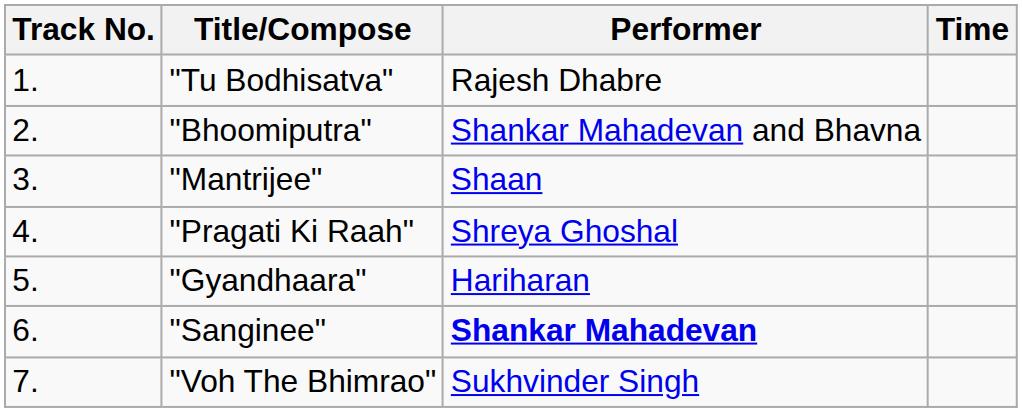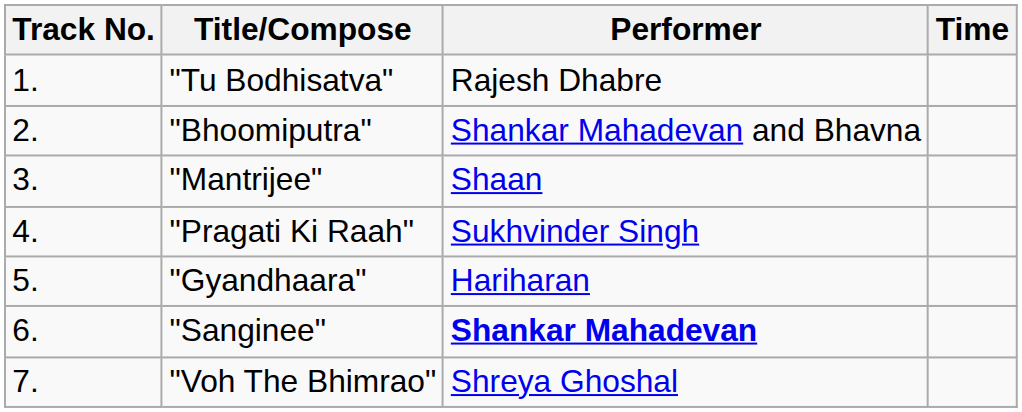"Pragati Ki Raah" | Performer: Shreya Ghoshal -> Sukhvinder Singh
"Voh The Bhimrao" | Performer: Sukhvinder Singh -> Shreya Ghoshal
